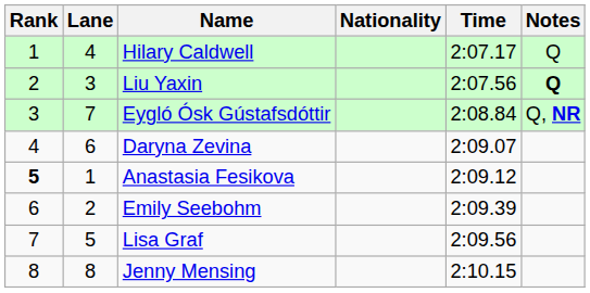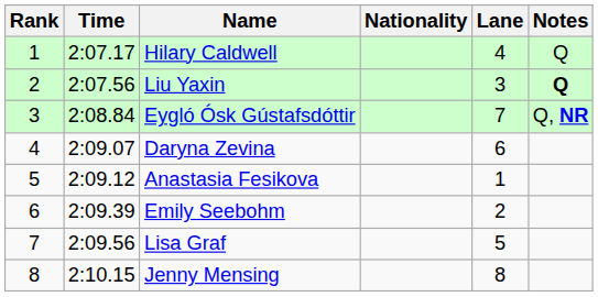columns swapped: Lane <-> Time
Anastasia Fesikova | Rank: bold -> normal
